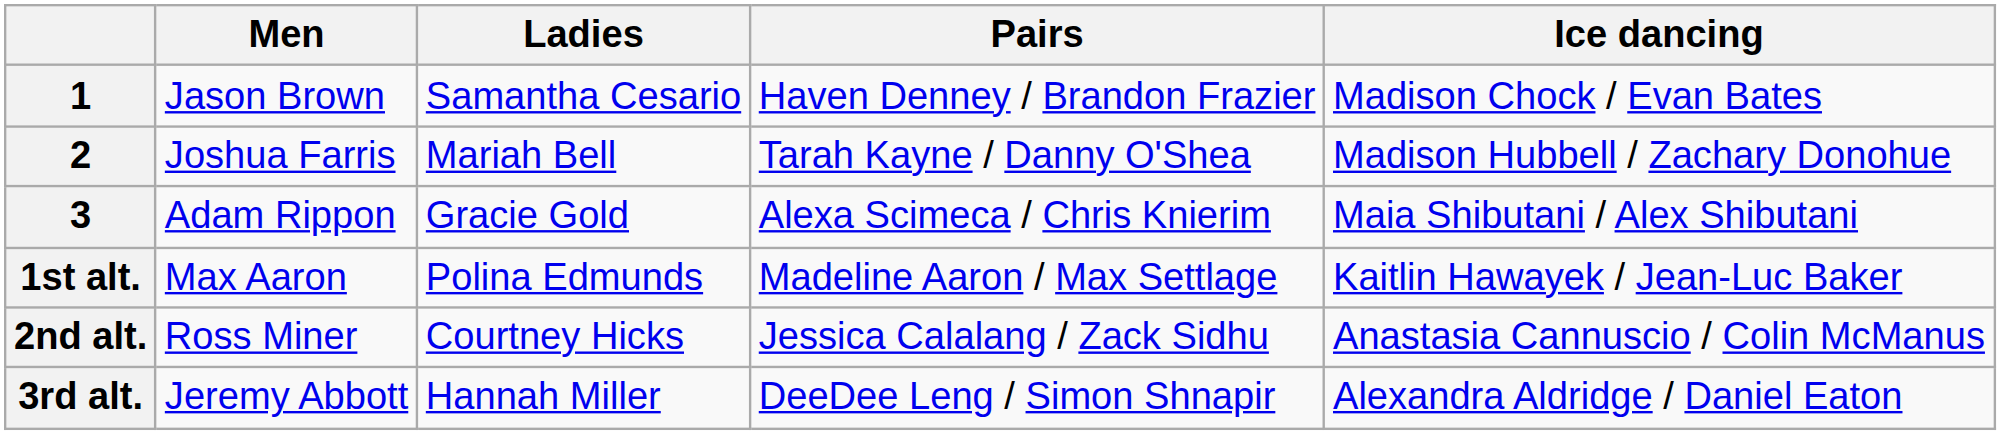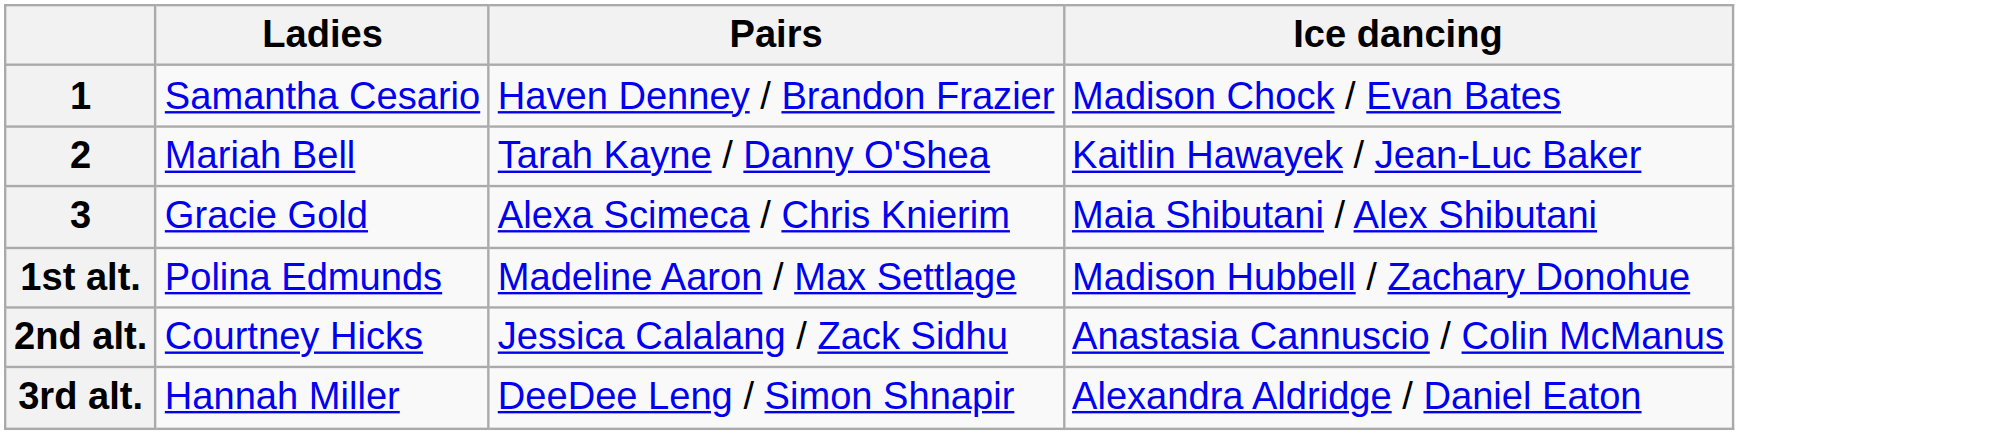- column: Men | Jason Brown | Joshua Farris | Adam Rippon | Max Aaron | Ross Miner | Jeremy Abbott
2 | Ice dancing: Madison Hubbell / Zachary Donohue -> Kaitlin Hawayek / Jean-Luc Baker
1st alt. | Ice dancing: Kaitlin Hawayek / Jean-Luc Baker -> Madison Hubbell / Zachary Donohue
